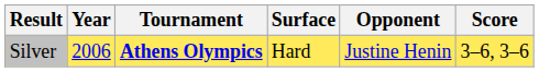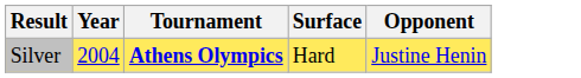- column: Score | 3–6, 3–6
Silver | Year: 2006 -> 2004
